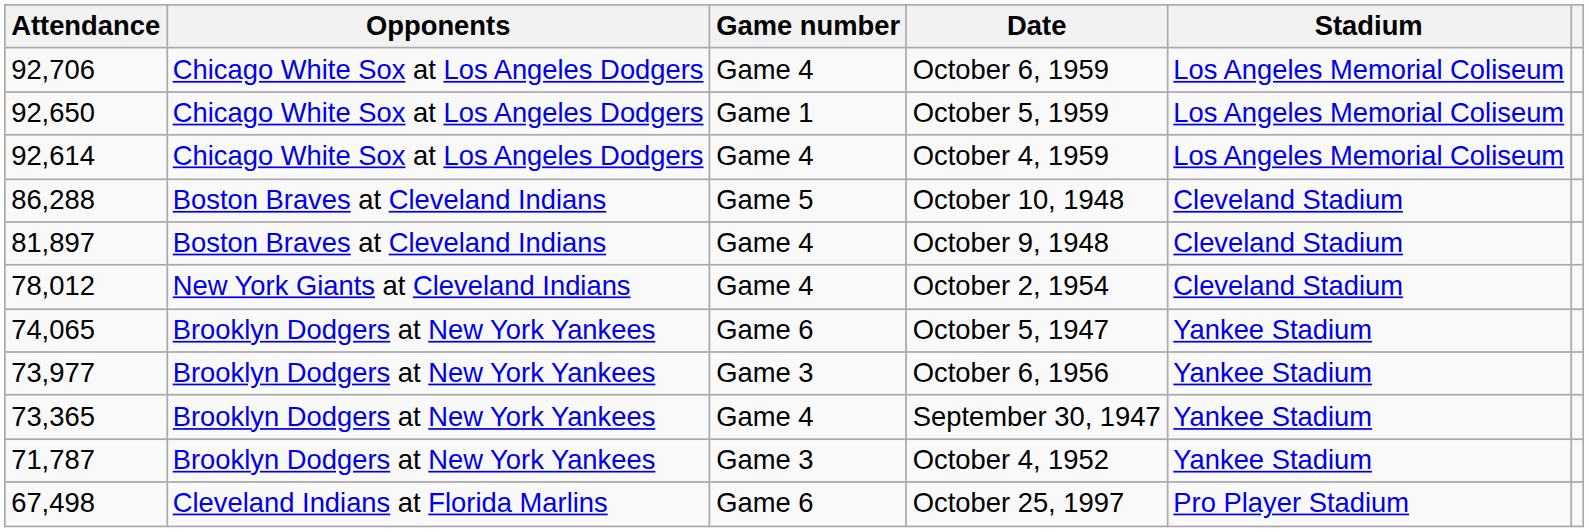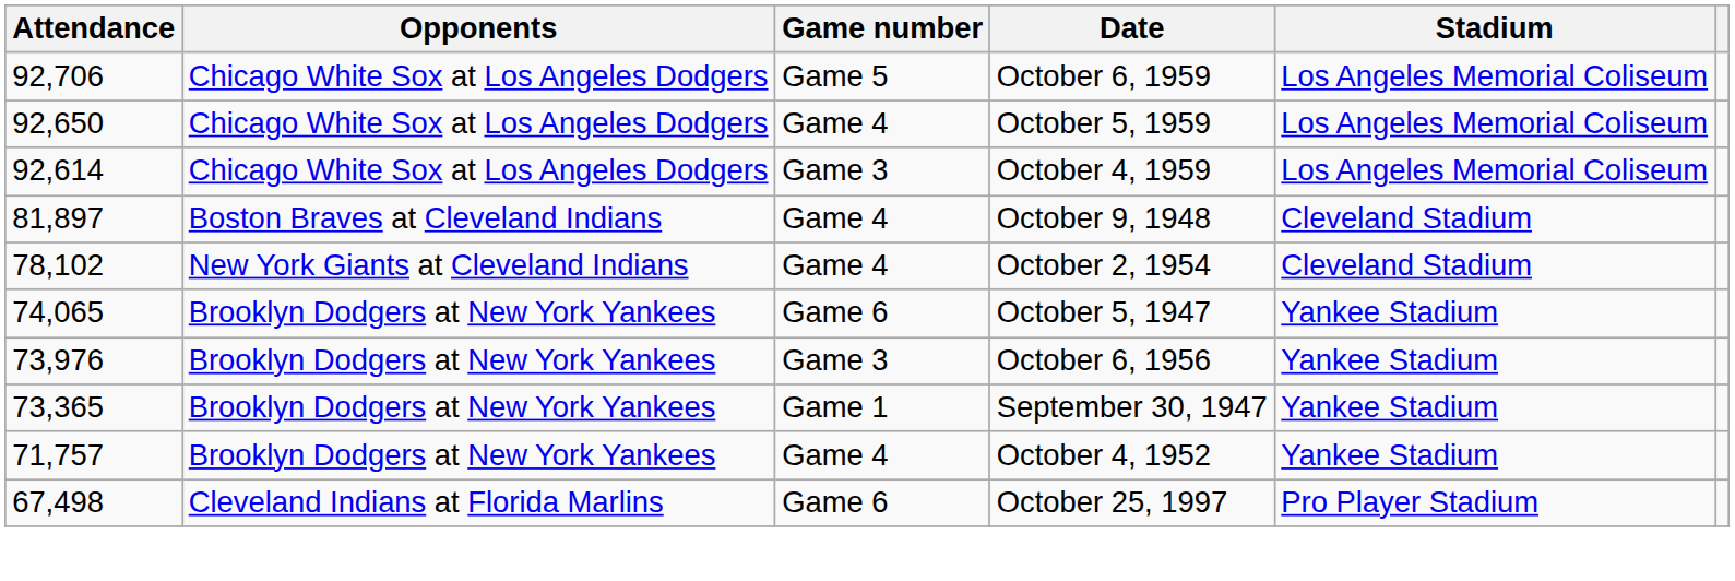October 6, 1959 | Game number: Game 4 -> Game 5
October 5, 1959 | Game number: Game 1 -> Game 4
October 4, 1959 | Game number: Game 4 -> Game 3
- row: 86,288 | Boston Braves at Cleveland Indians | Game 5 | October 10, 1948 | Cleveland Stadium
October 2, 1954 | Attendance: 78,012 -> 78,102
October 6, 1956 | Attendance: 73,977 -> 73,976
September 30, 1947 | Game number: Game 4 -> Game 1
October 4, 1952 | Attendance: 71,787 -> 71,757
October 4, 1952 | Game number: Game 3 -> Game 4
